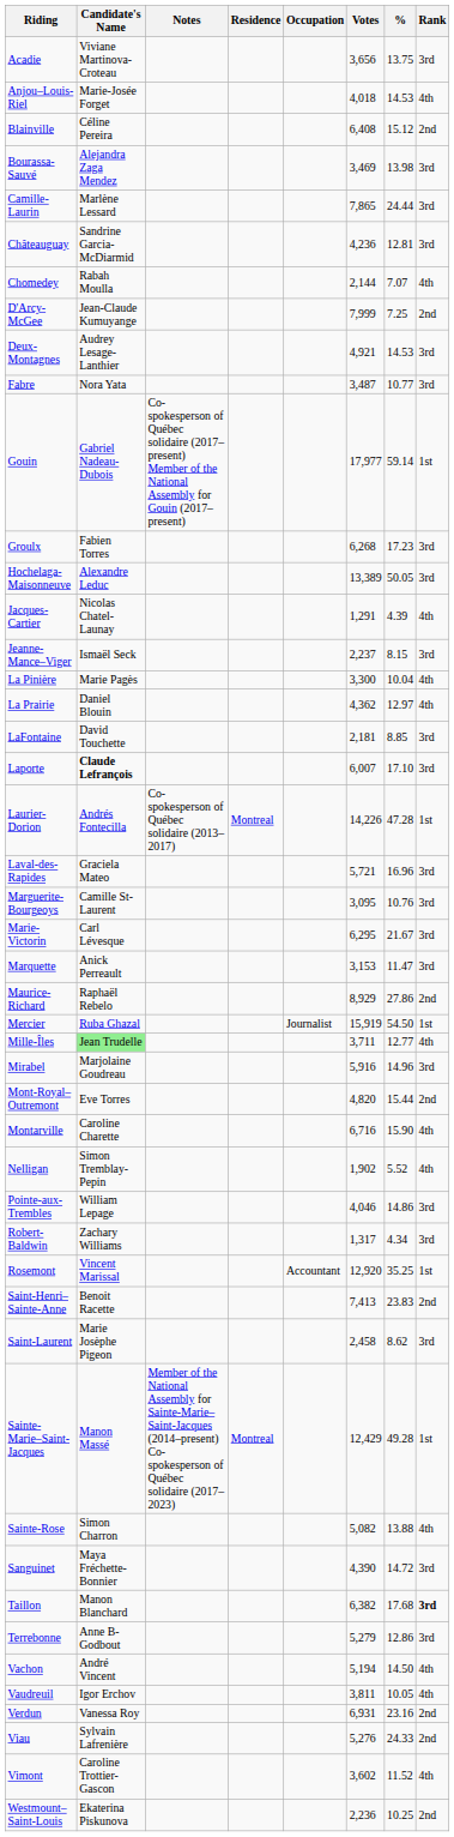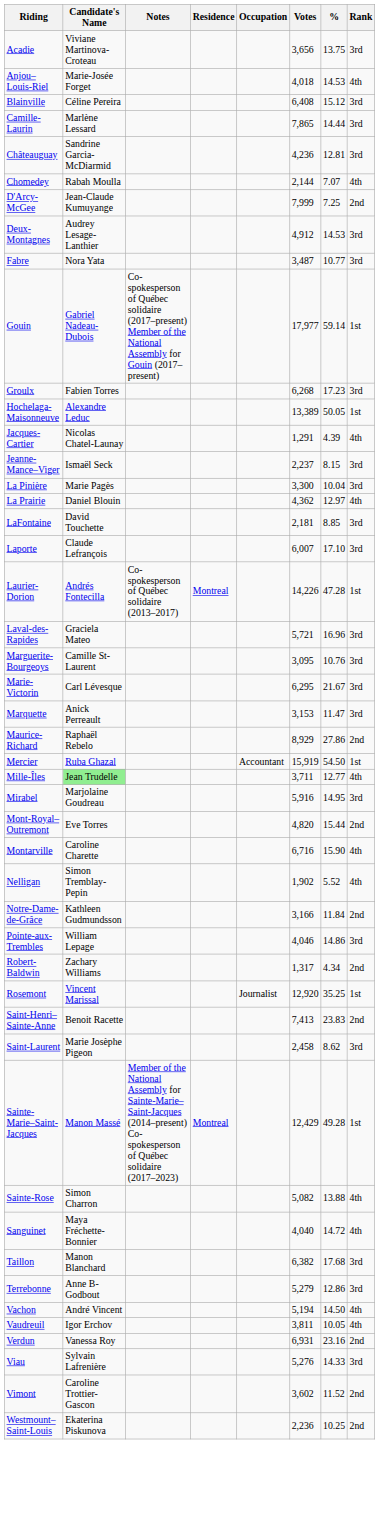Blainville | Rank: 2nd -> 3rd
- row: Bourassa-Sauvé | Alejandra Zaga Mendez | 3,469 | 13.98 | 3rd
Camille-Laurin | %: 24.44 -> 14.44
Deux-Montagnes | Votes: 4,921 -> 4,912
Hochelaga-Maisonneuve | Rank: 3rd -> 1st
La Pinière | Rank: 4th -> 3rd
Laporte | Candidate's Name: bold -> normal
Mercier | Occupation: Journalist -> Accountant
Mirabel | %: 14.96 -> 14.95
+ row: Notre-Dame-de-Grâce | Kathleen Gudmundsson | 3,166 | 11.84 | 2nd
Robert-Baldwin | Rank: 3rd -> 2nd
Rosemont | Occupation: Accountant -> Journalist
Sanguinet | Votes: 4,390 -> 4,040
Sanguinet | Rank: 3rd -> 4th
Taillon | Rank: bold -> normal
Viau | %: 24.33 -> 14.33
Viau | Rank: 2nd -> 3rd
Vimont | Rank: 4th -> 2nd
